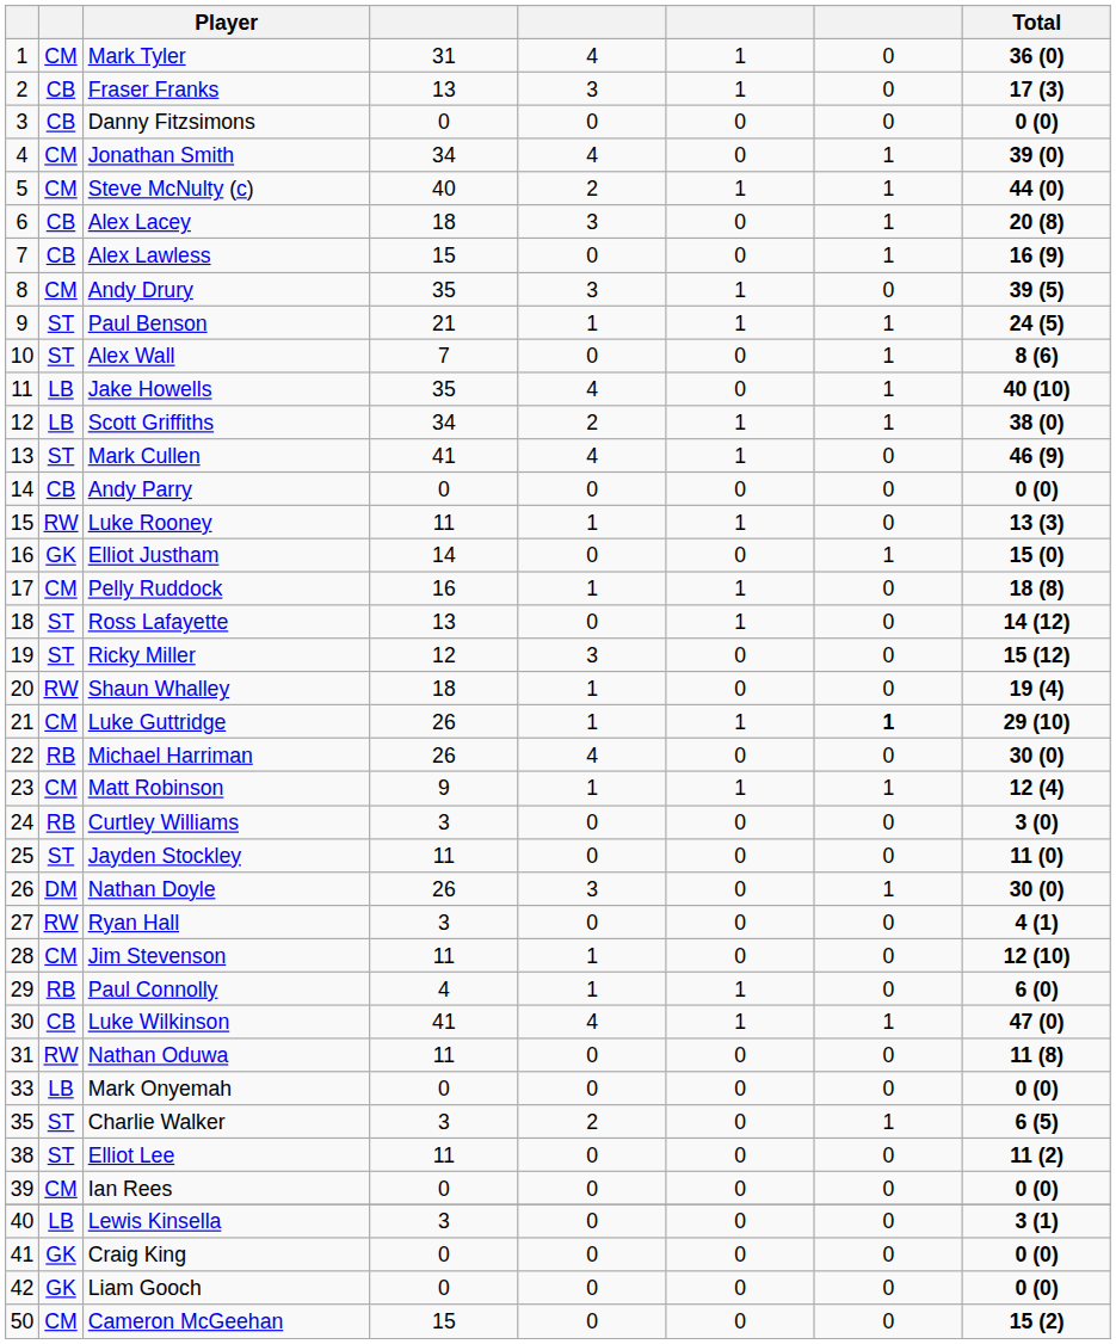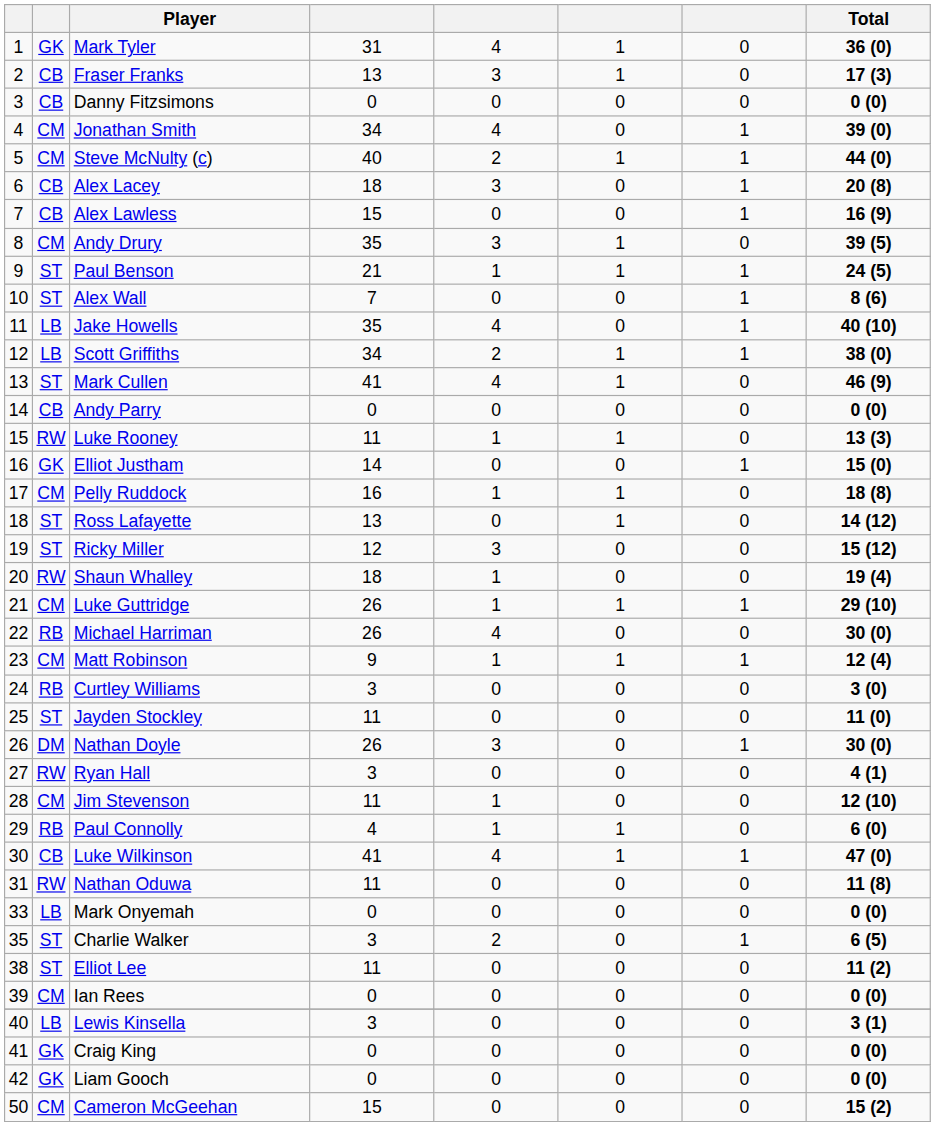Mark Tyler | column 2: CM -> GK
Luke Guttridge | column 7: bold -> normal
